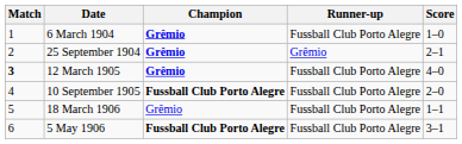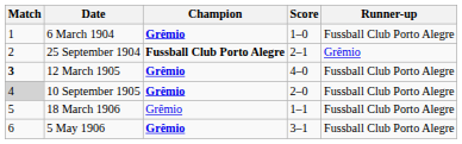columns swapped: Score <-> Runner-up
25 September 1904 | Champion: Grêmio -> Fussball Club Porto Alegre
10 September 1905 | Match: no background -> lightgrey background
10 September 1905 | Champion: Fussball Club Porto Alegre -> Grêmio
5 May 1906 | Champion: Fussball Club Porto Alegre -> Grêmio
